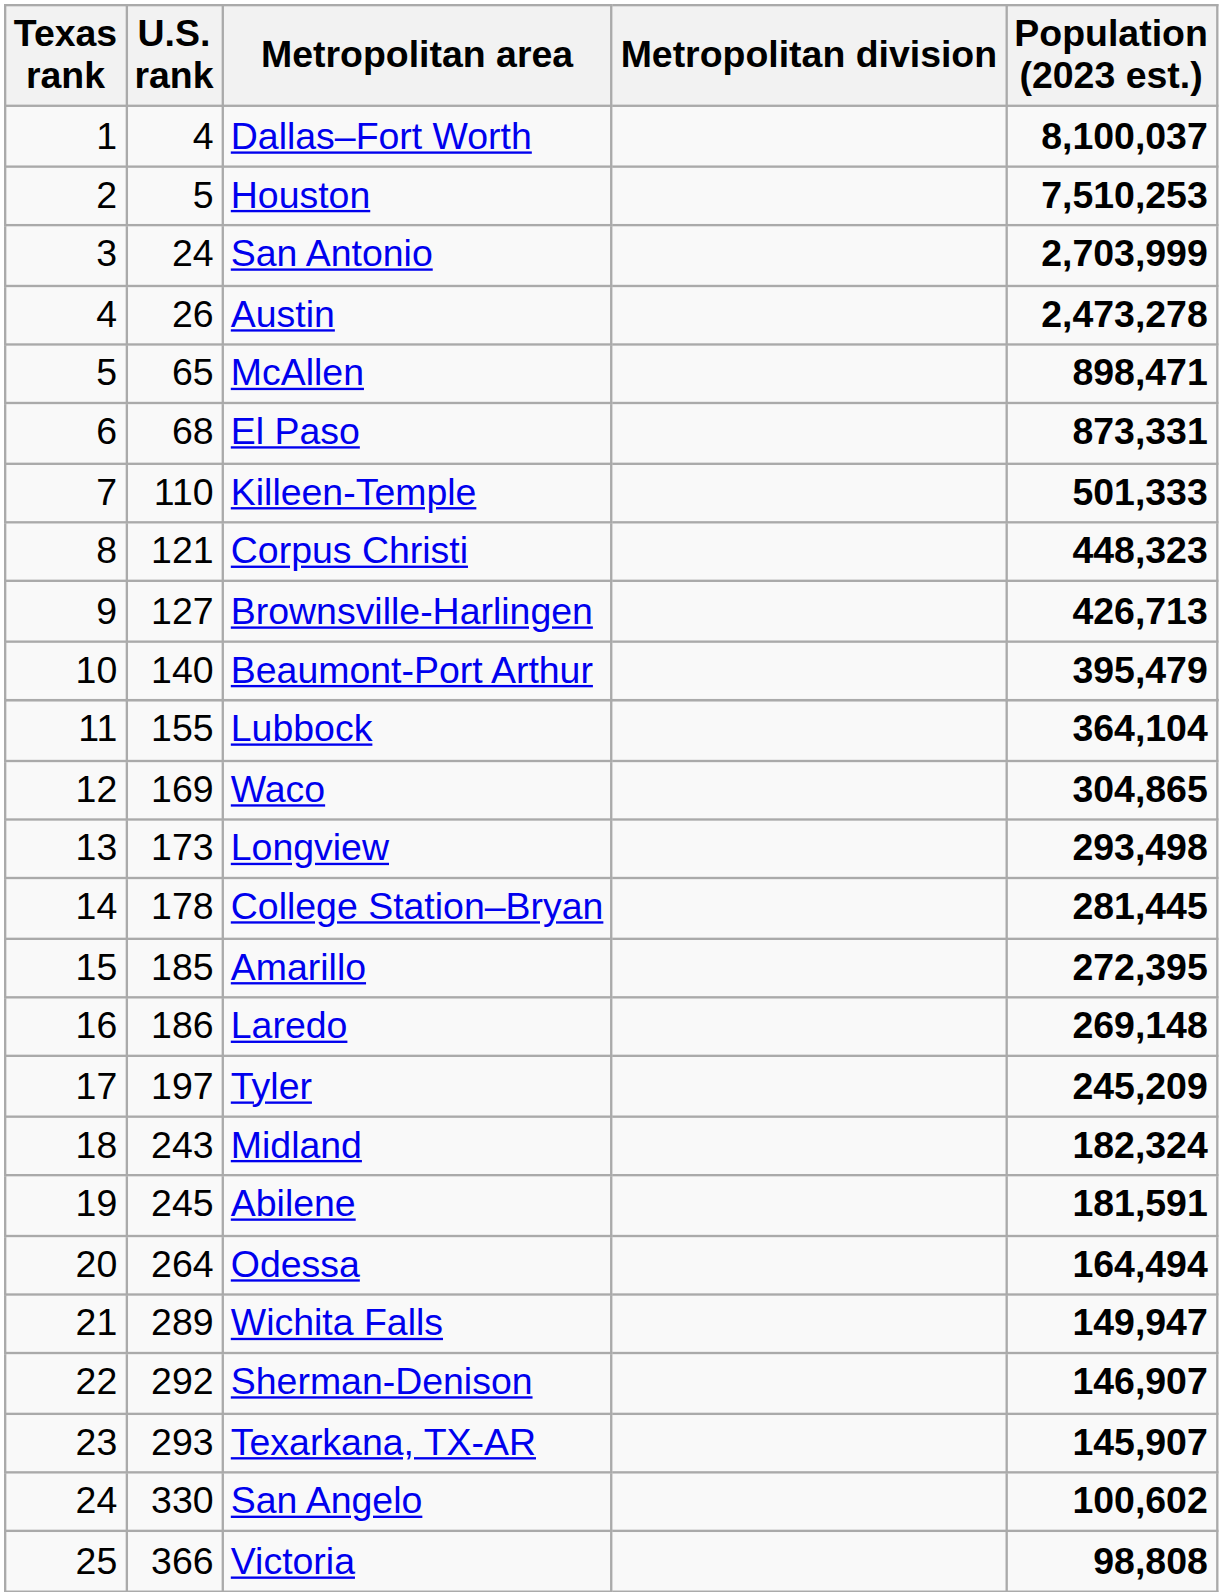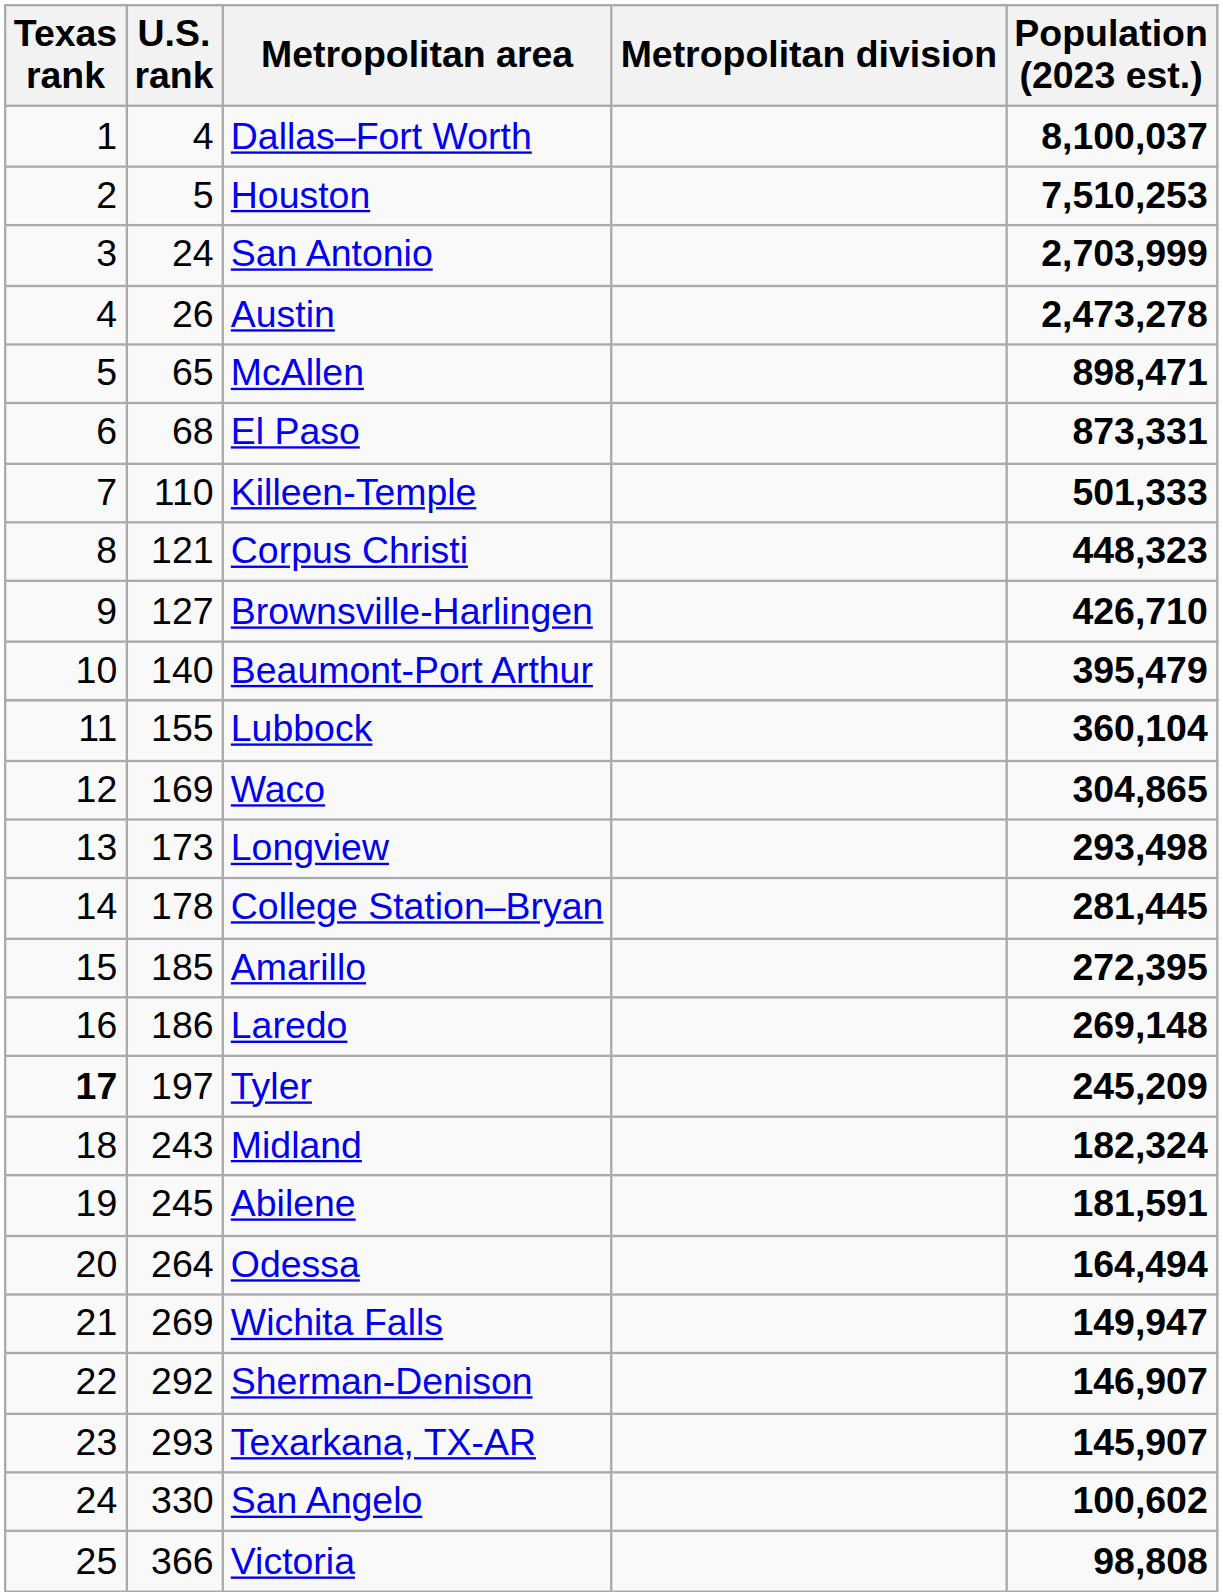Brownsville-Harlingen | Population (2023 est.): 426,713 -> 426,710
Lubbock | Population (2023 est.): 364,104 -> 360,104
Tyler | Texas rank: normal -> bold
Wichita Falls | U.S. rank: 289 -> 269
